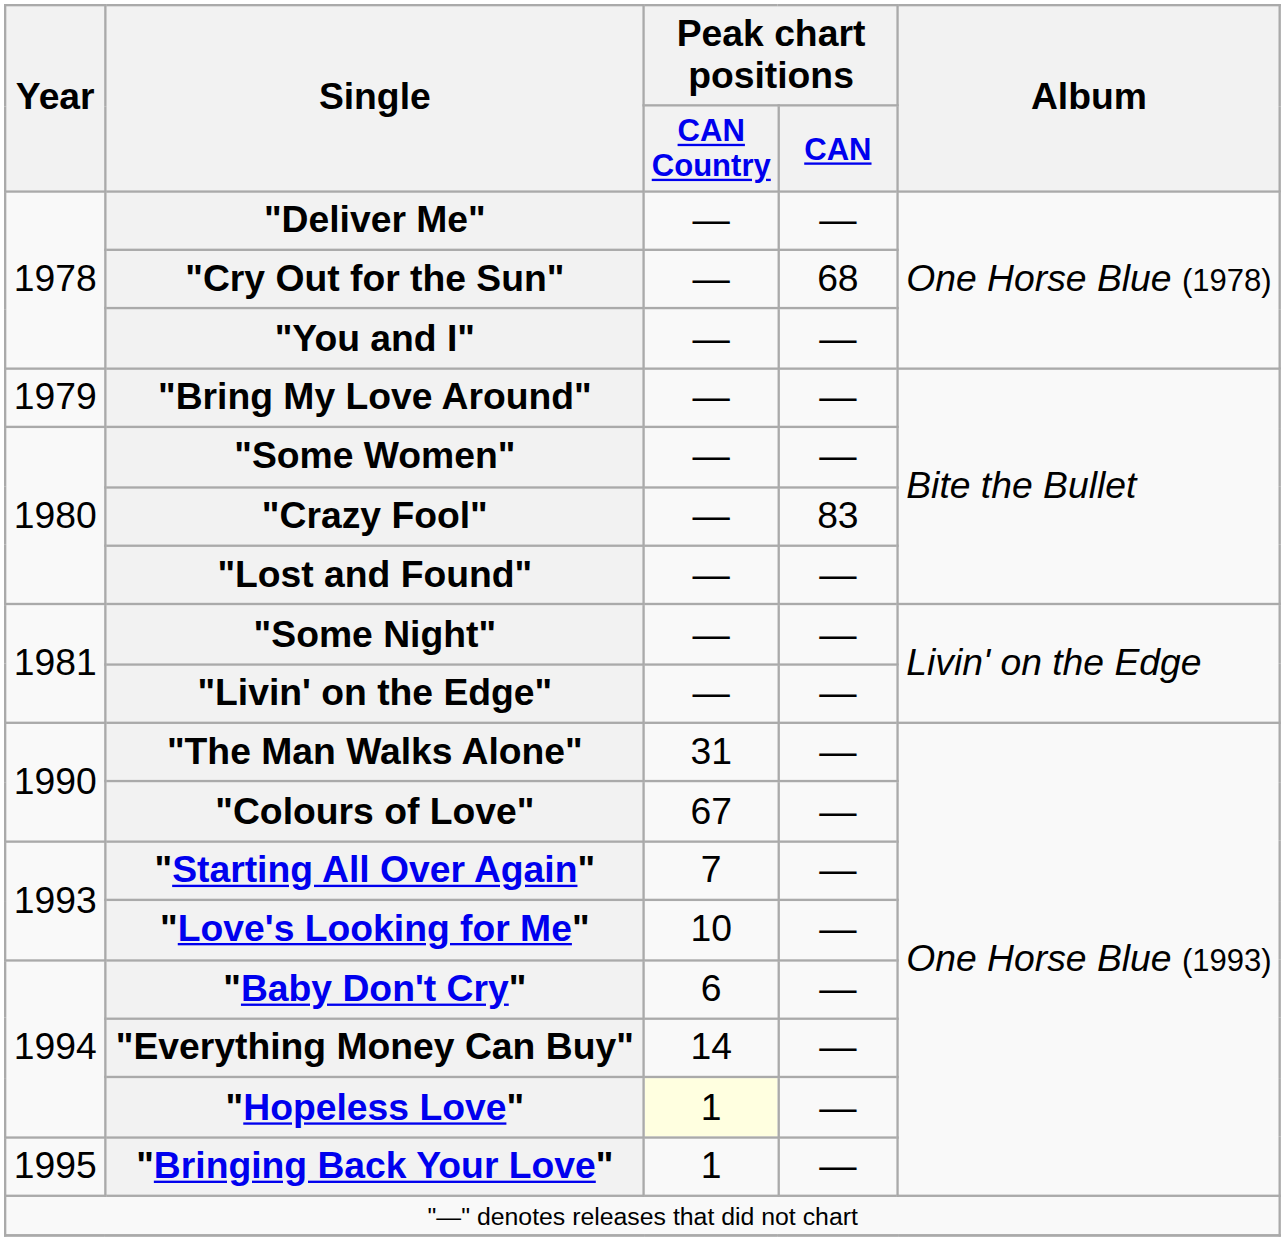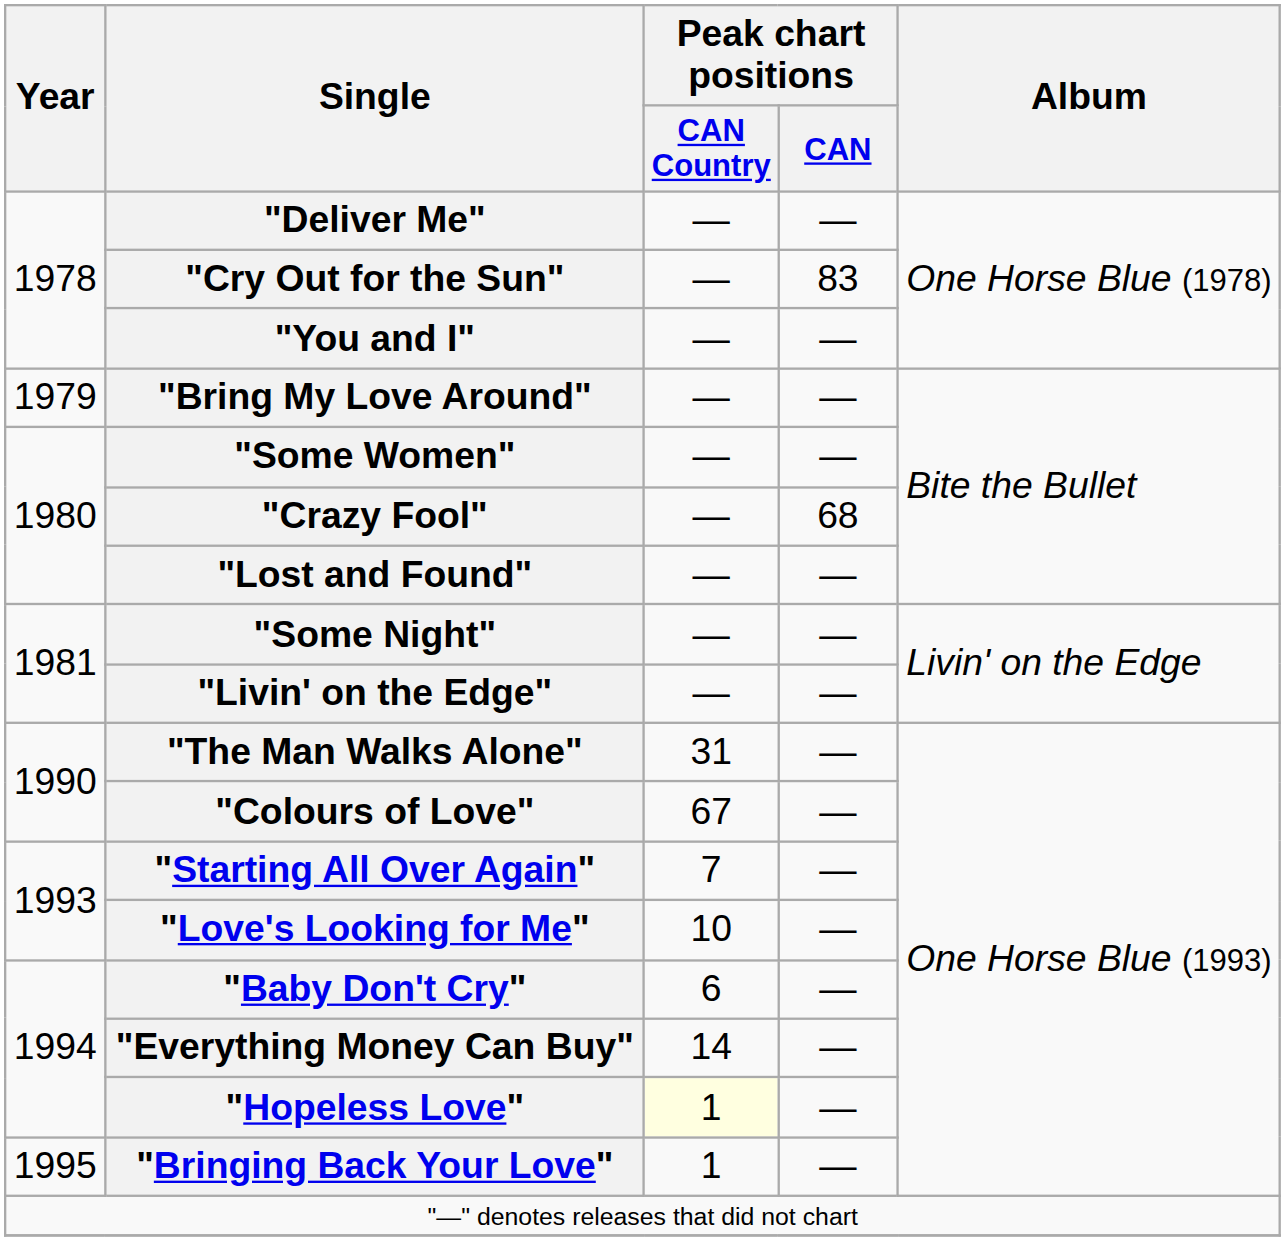"Cry Out for the Sun" | Peak chart positions / CAN: 68 -> 83
"Crazy Fool" | Peak chart positions / CAN: 83 -> 68
